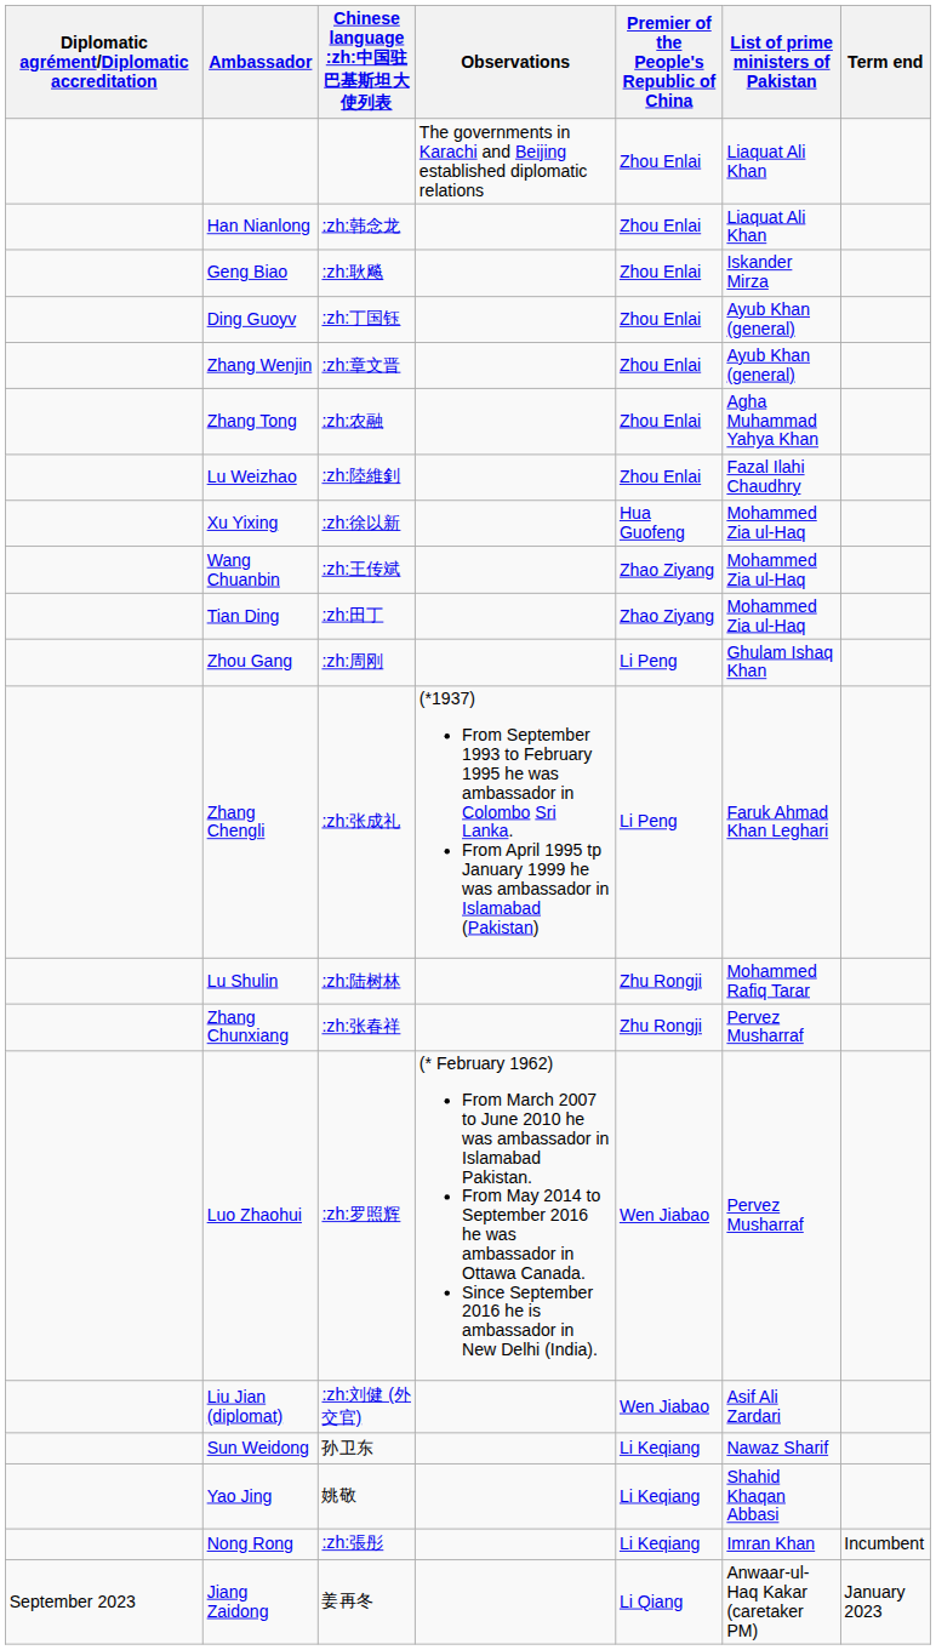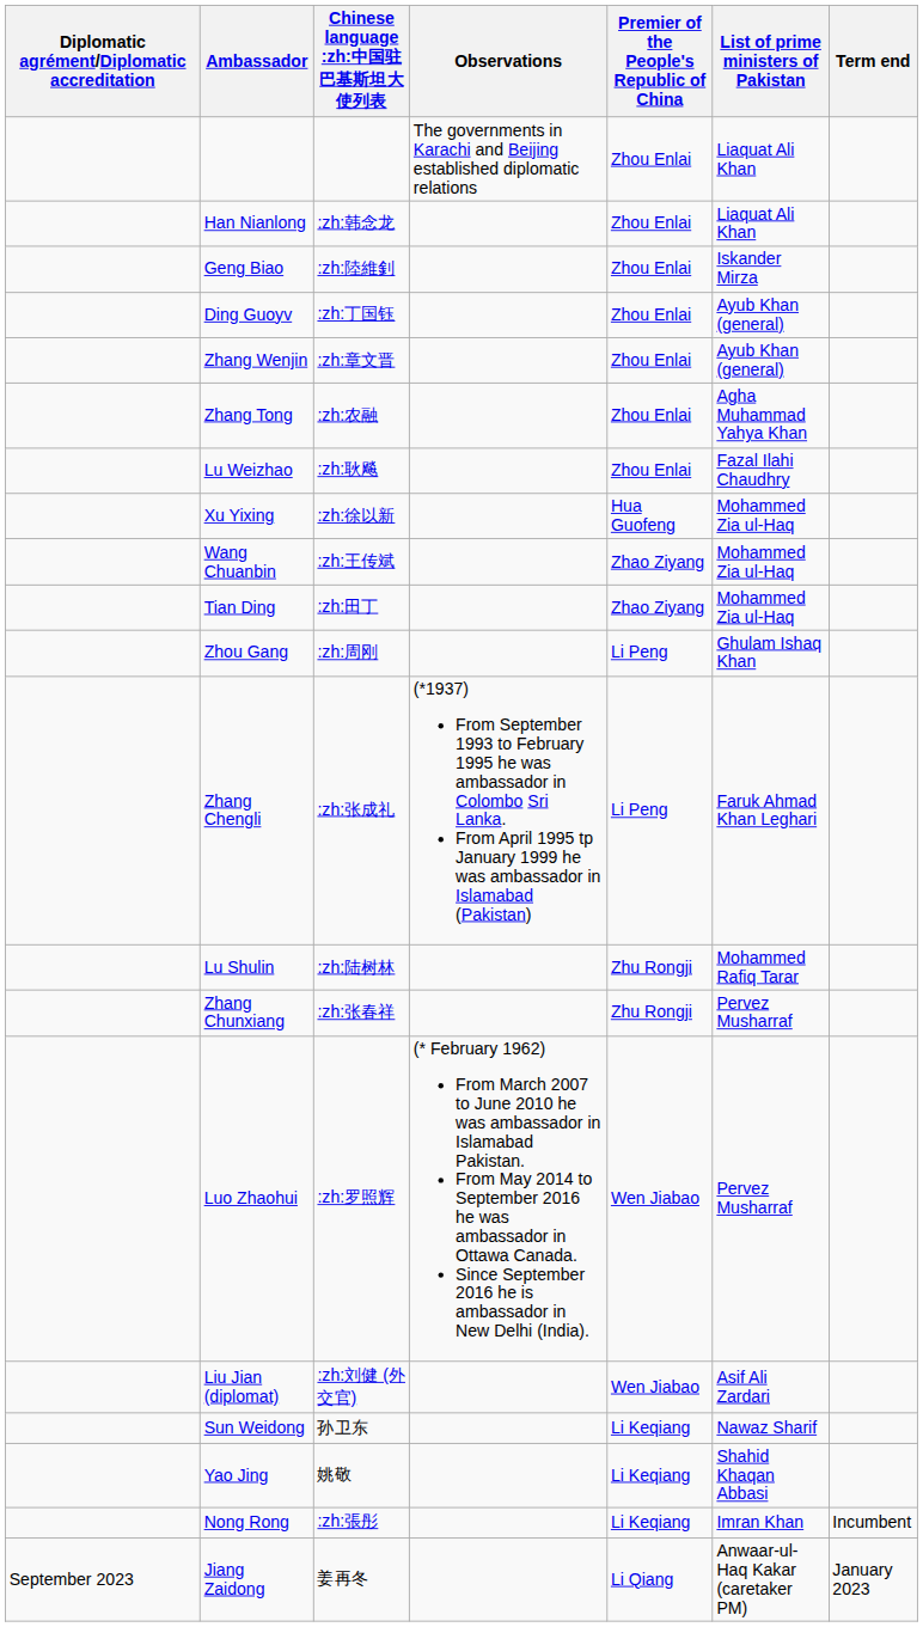Geng Biao | Chinese language :zh:中国驻巴基斯坦大使列表: :zh:耿飚 -> :zh:陸維釗
Lu Weizhao | Chinese language :zh:中国驻巴基斯坦大使列表: :zh:陸維釗 -> :zh:耿飚
